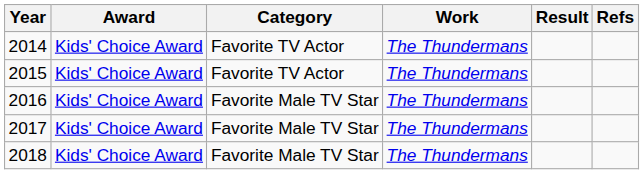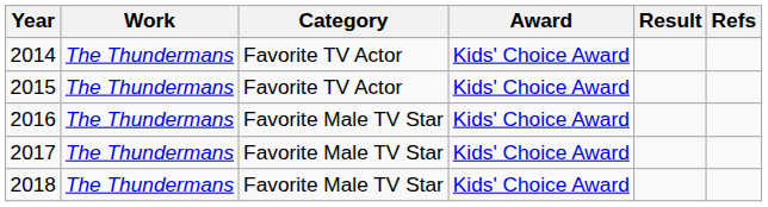columns swapped: Award <-> Work
